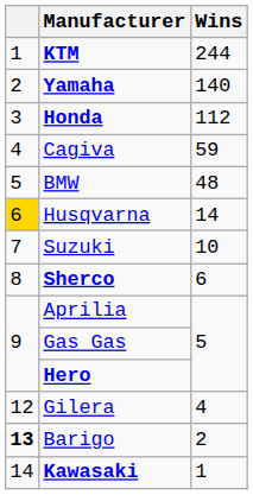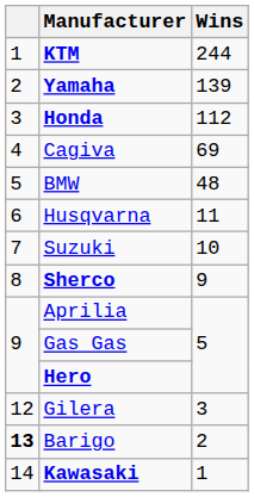Yamaha | Wins: 140 -> 139
Cagiva | Wins: 59 -> 69
Husqvarna | column 1: gold background -> no background
Husqvarna | Wins: 14 -> 11
Sherco | Wins: 6 -> 9
Gilera | Wins: 4 -> 3
